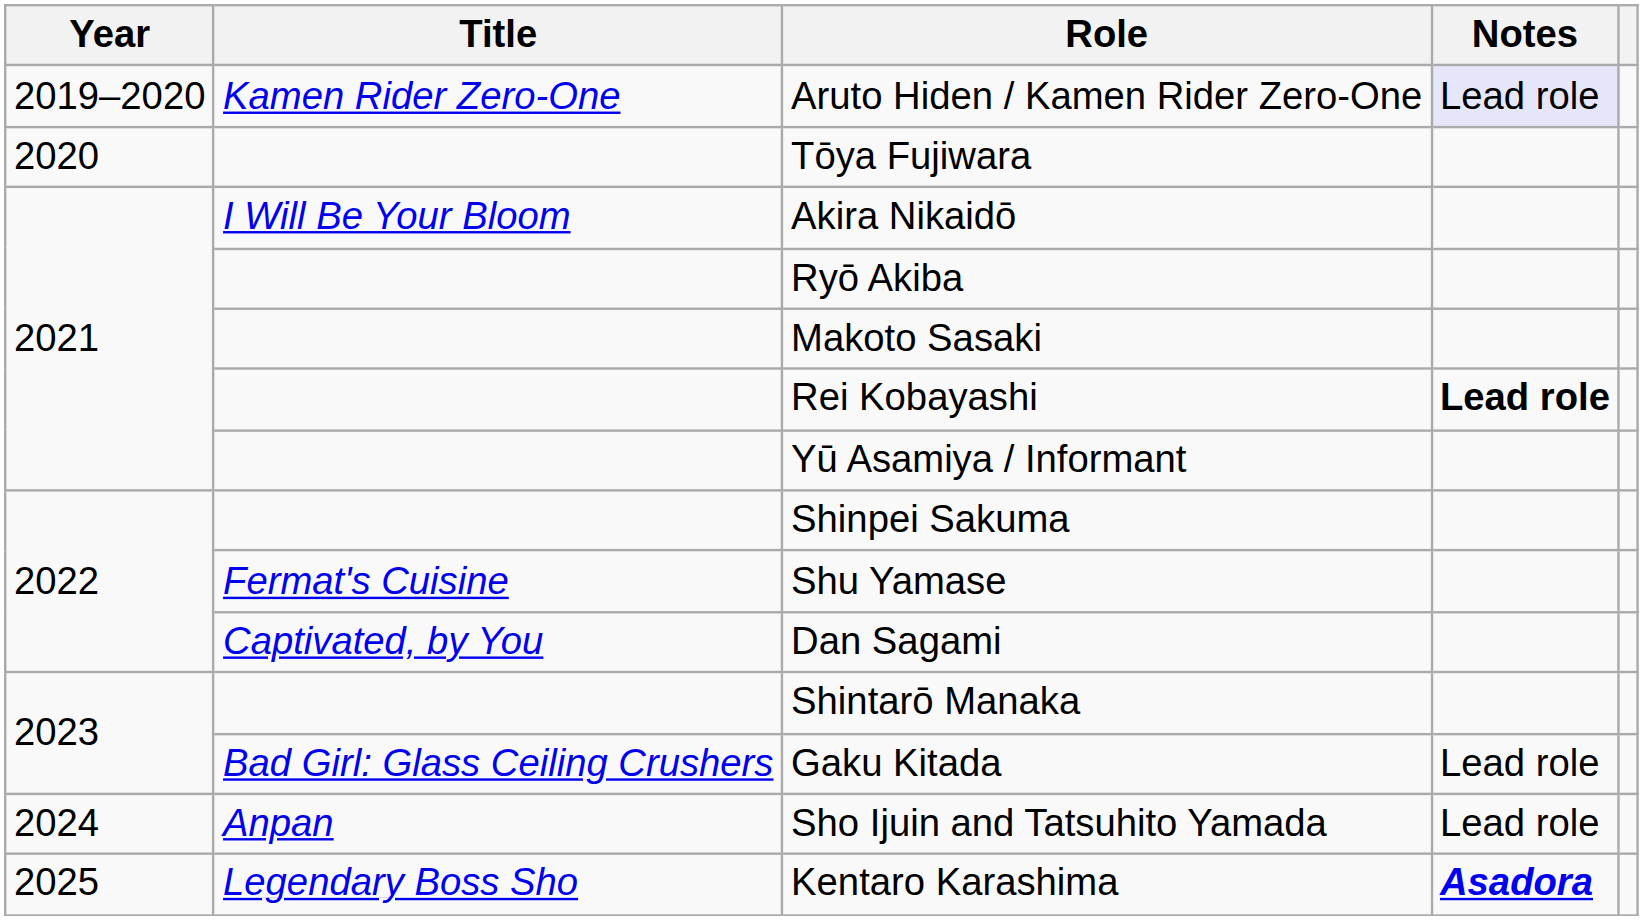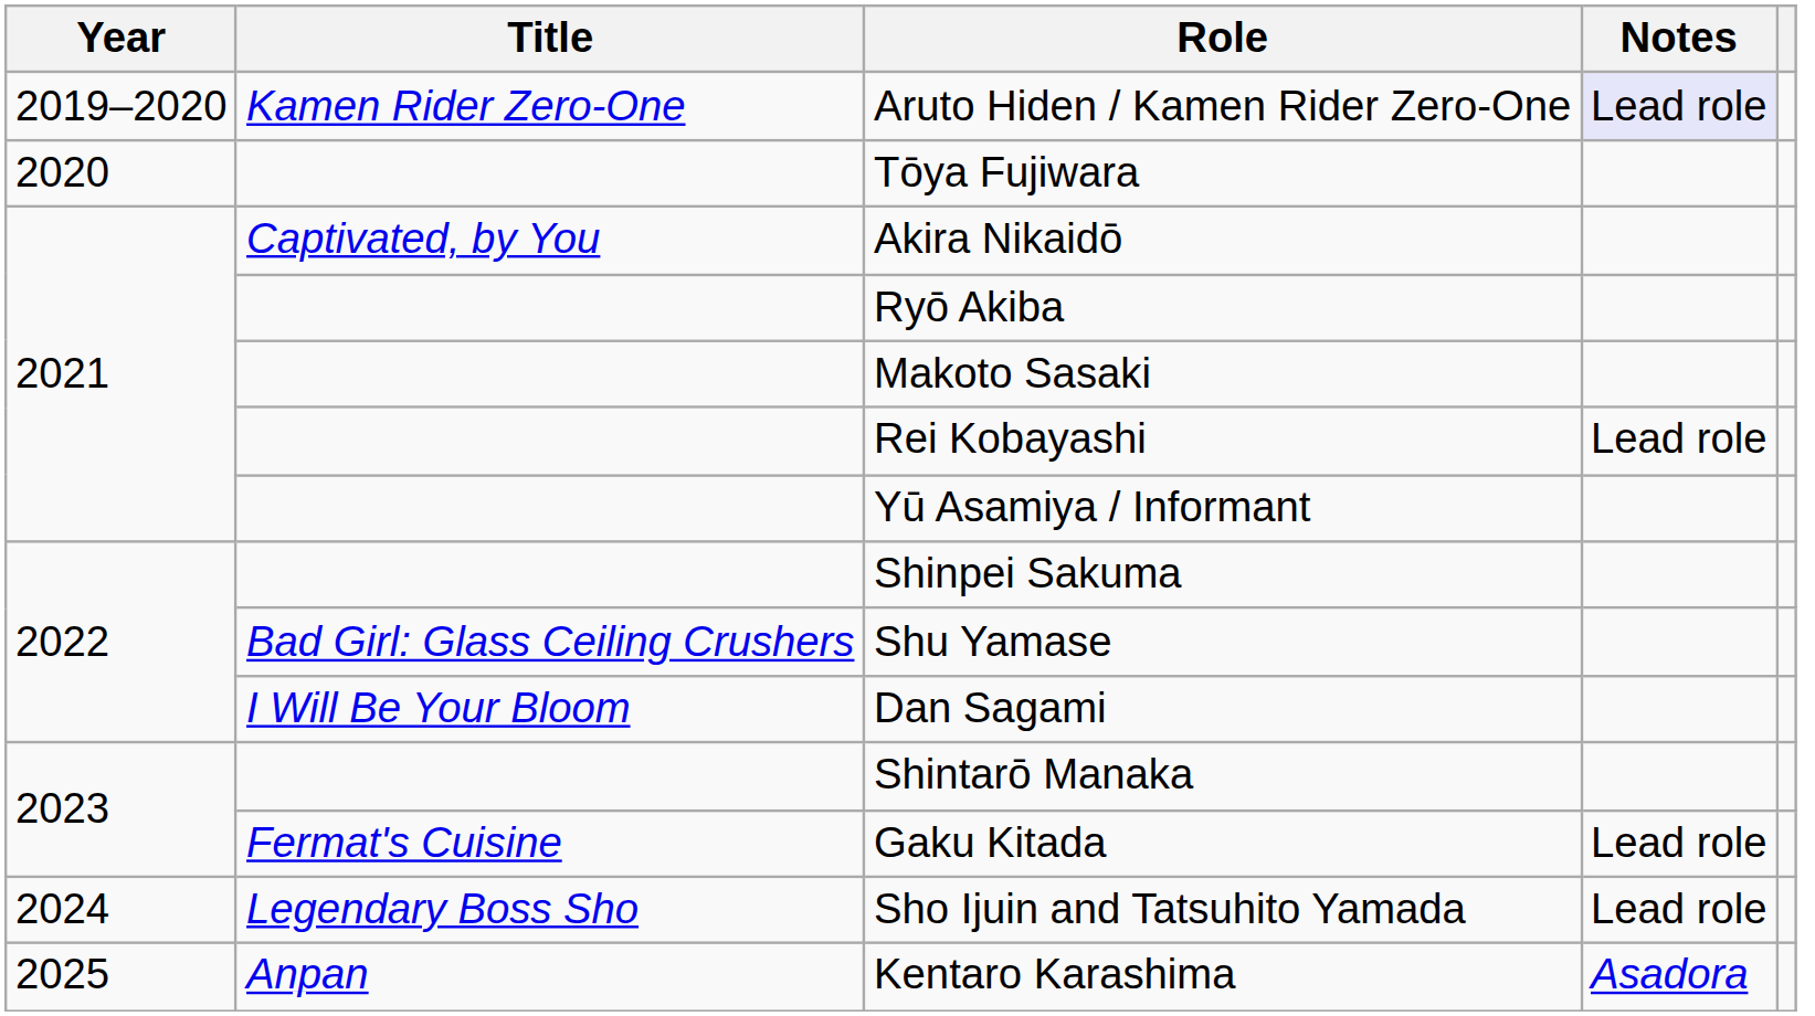Akira Nikaidō | Title: I Will Be Your Bloom -> Captivated, by You
Rei Kobayashi | Notes: bold -> normal
Shu Yamase | Title: Fermat's Cuisine -> Bad Girl: Glass Ceiling Crushers
Dan Sagami | Title: Captivated, by You -> I Will Be Your Bloom
Gaku Kitada | Title: Bad Girl: Glass Ceiling Crushers -> Fermat's Cuisine
Sho Ijuin and Tatsuhito Yamada | Title: Anpan -> Legendary Boss Sho
Kentaro Karashima | Title: Legendary Boss Sho -> Anpan
Kentaro Karashima | Notes: bold -> normal
